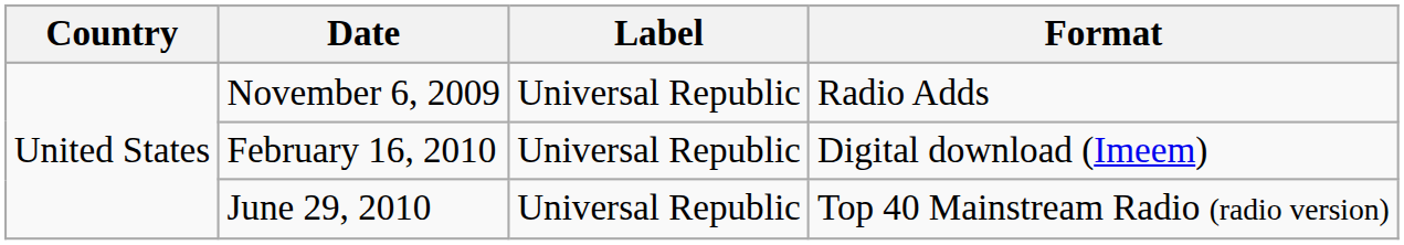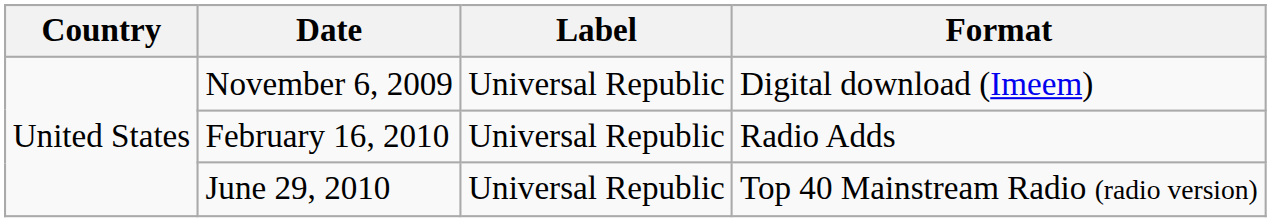November 6, 2009 | Format: Radio Adds -> Digital download (Imeem)
February 16, 2010 | Format: Digital download (Imeem) -> Radio Adds
